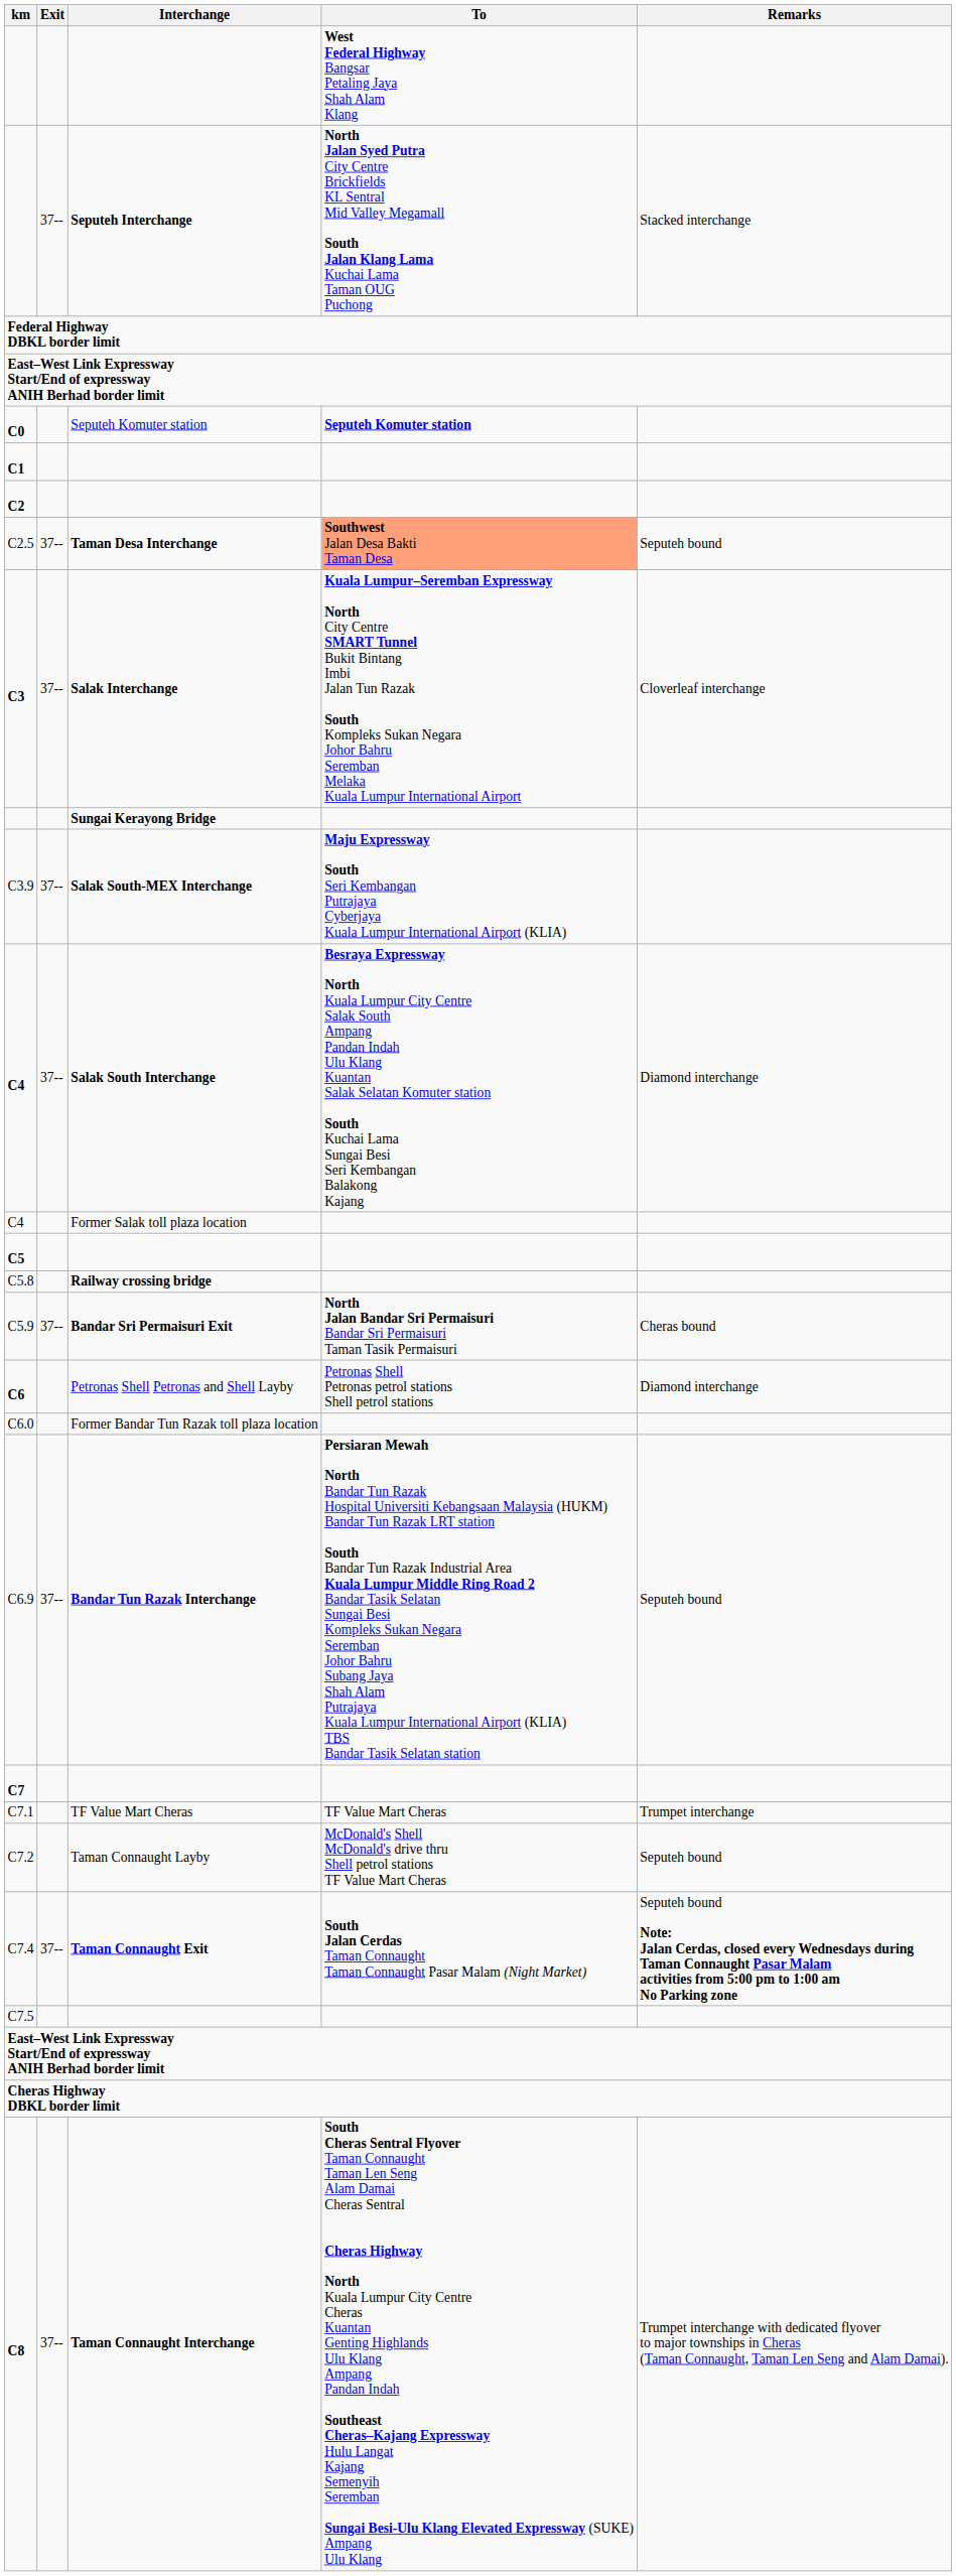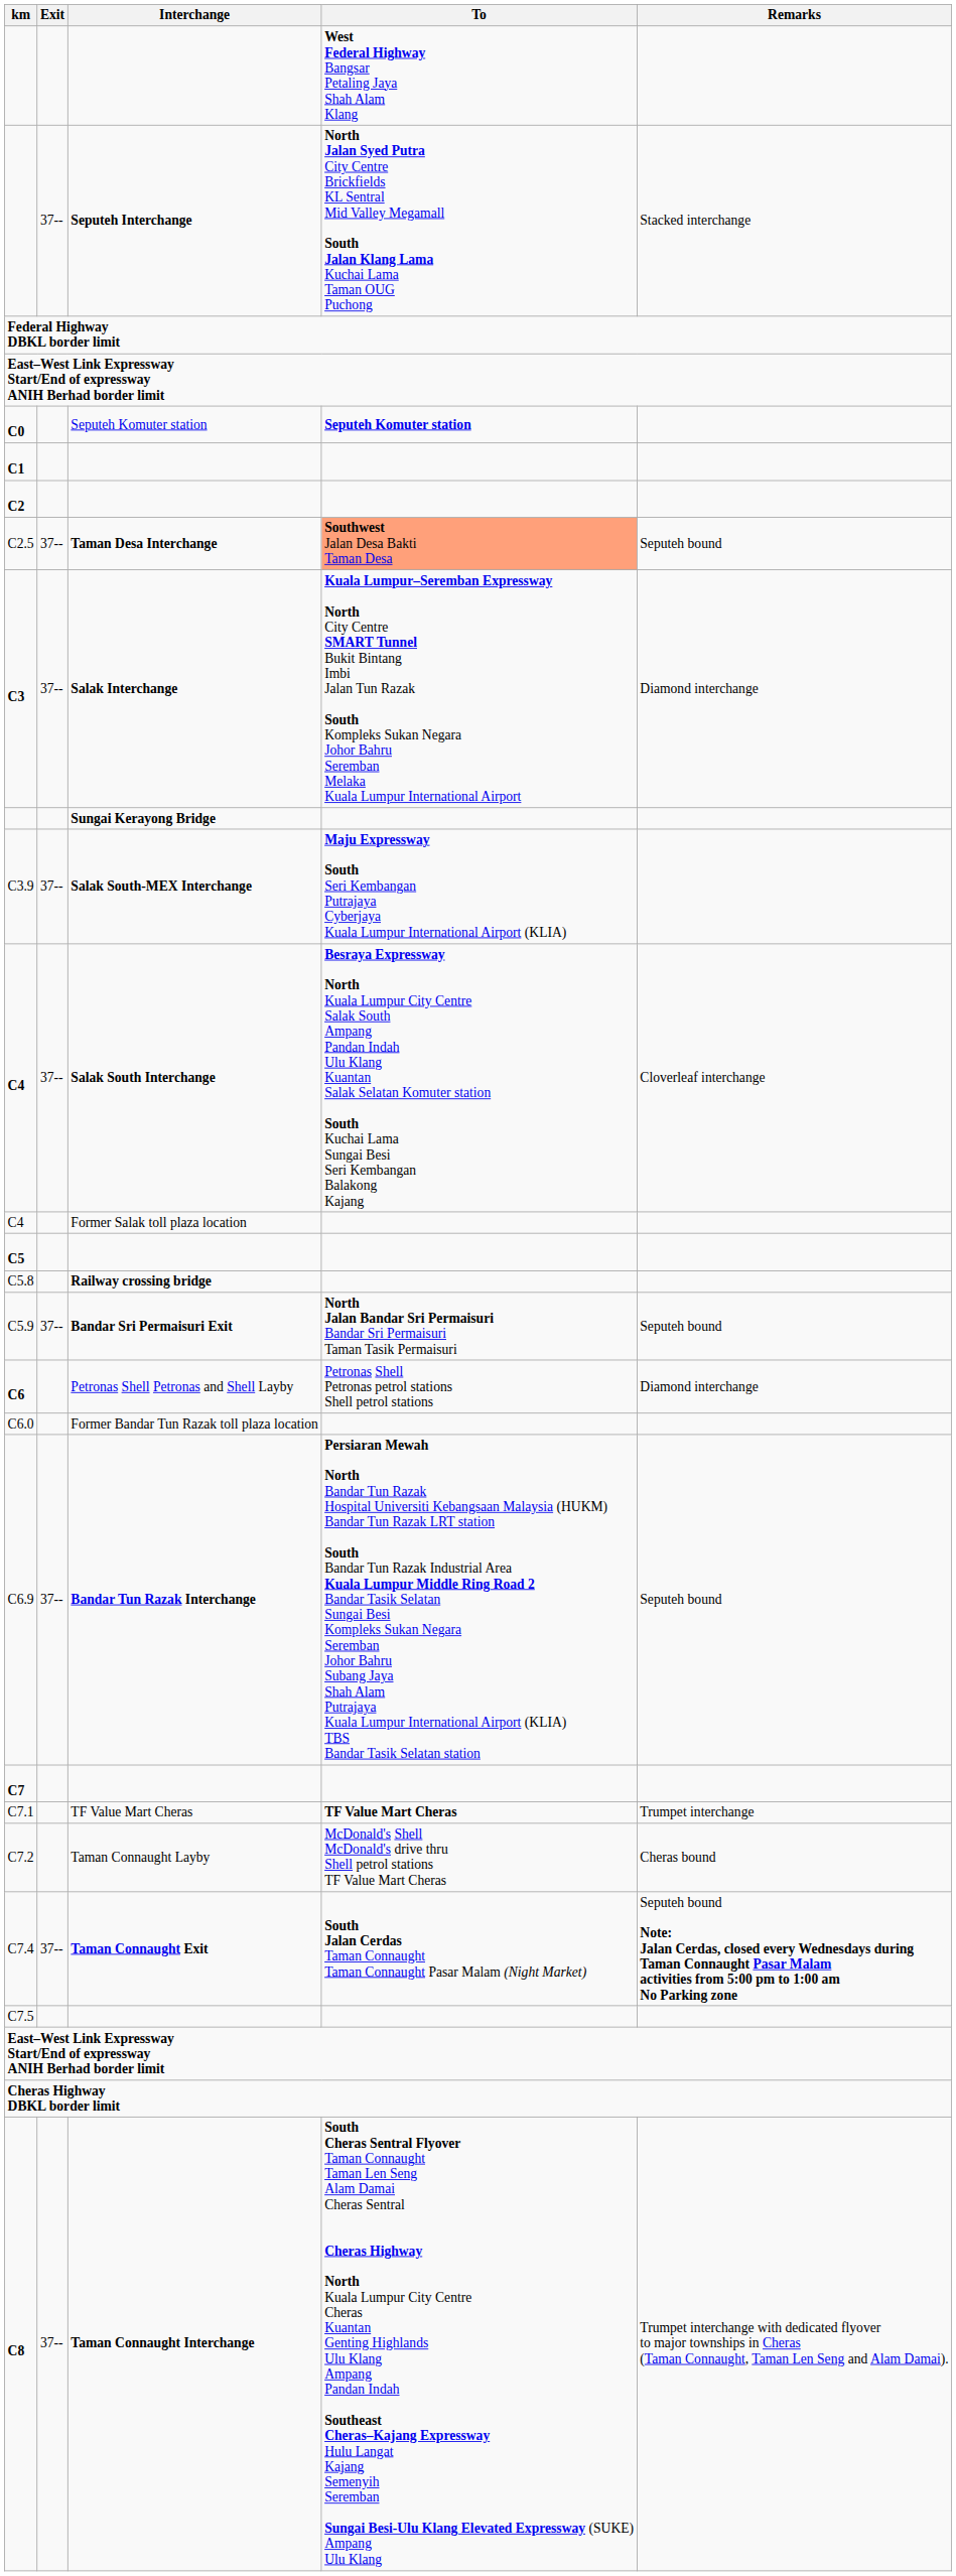C3 | Remarks: Cloverleaf interchange -> Diamond interchange
C4 / Salak South Interchange | Remarks: Diamond interchange -> Cloverleaf interchange
C5.9 | Remarks: Cheras bound -> Seputeh bound
C7.1 | To: normal -> bold
C7.2 | Remarks: Seputeh bound -> Cheras bound
